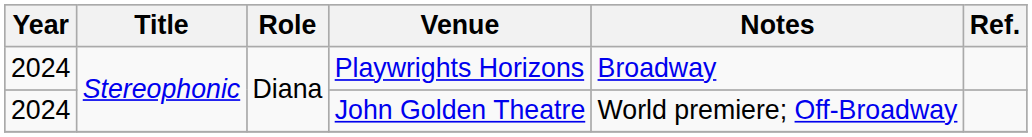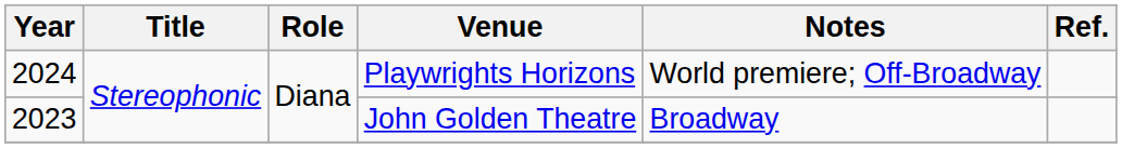Playwrights Horizons | Notes: Broadway -> World premiere; Off-Broadway
John Golden Theatre | Year: 2024 -> 2023
John Golden Theatre | Notes: World premiere; Off-Broadway -> Broadway
